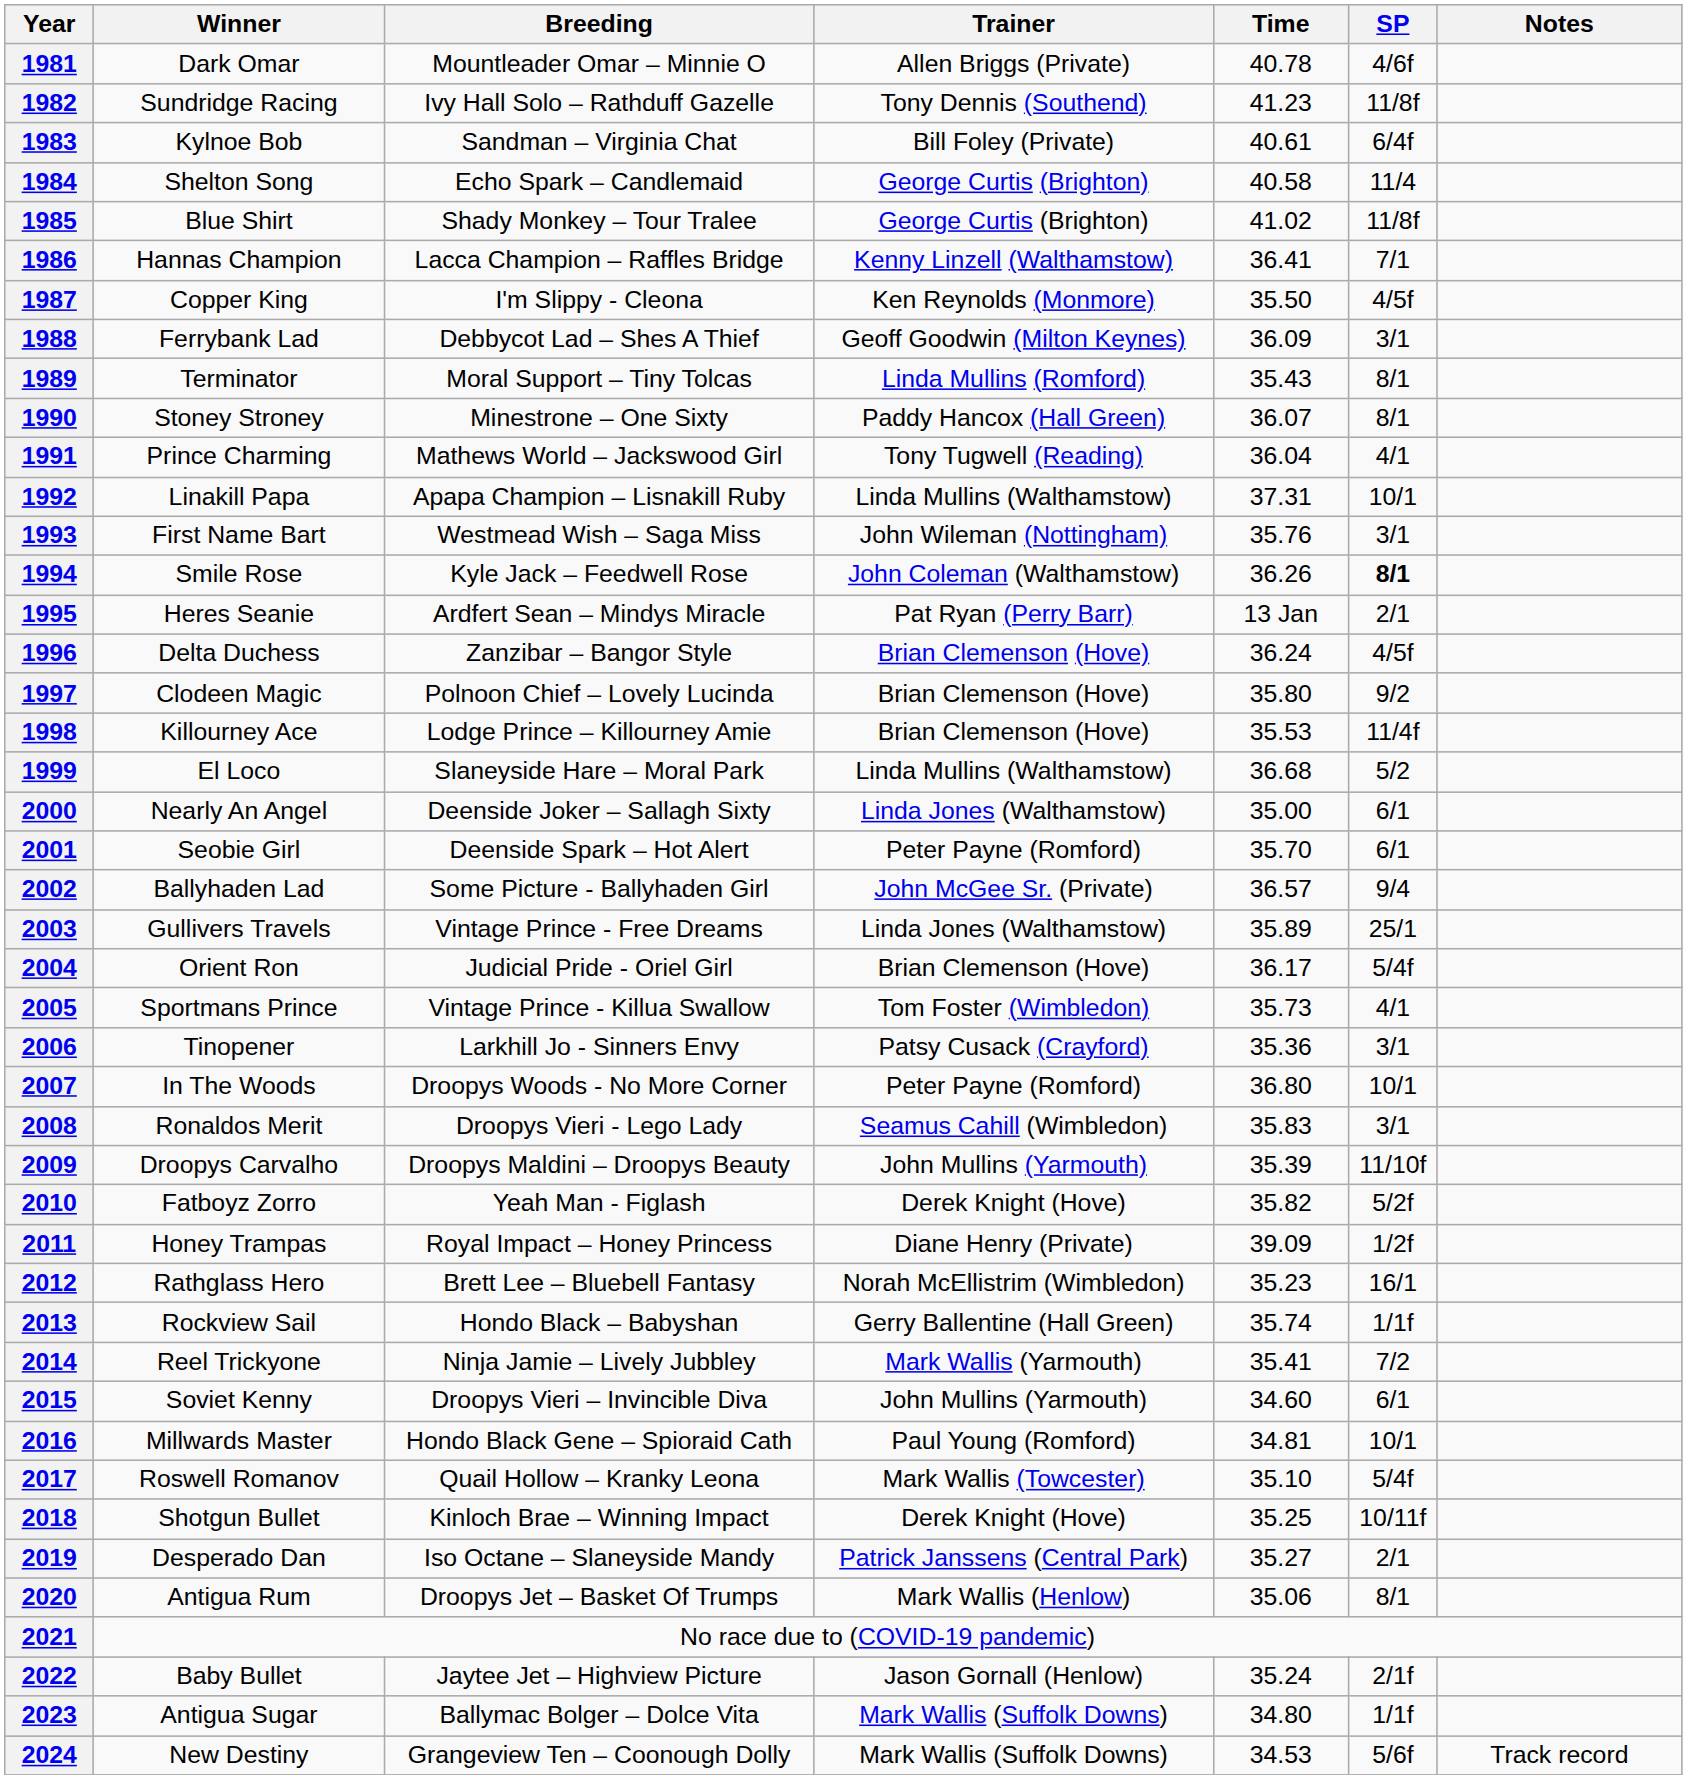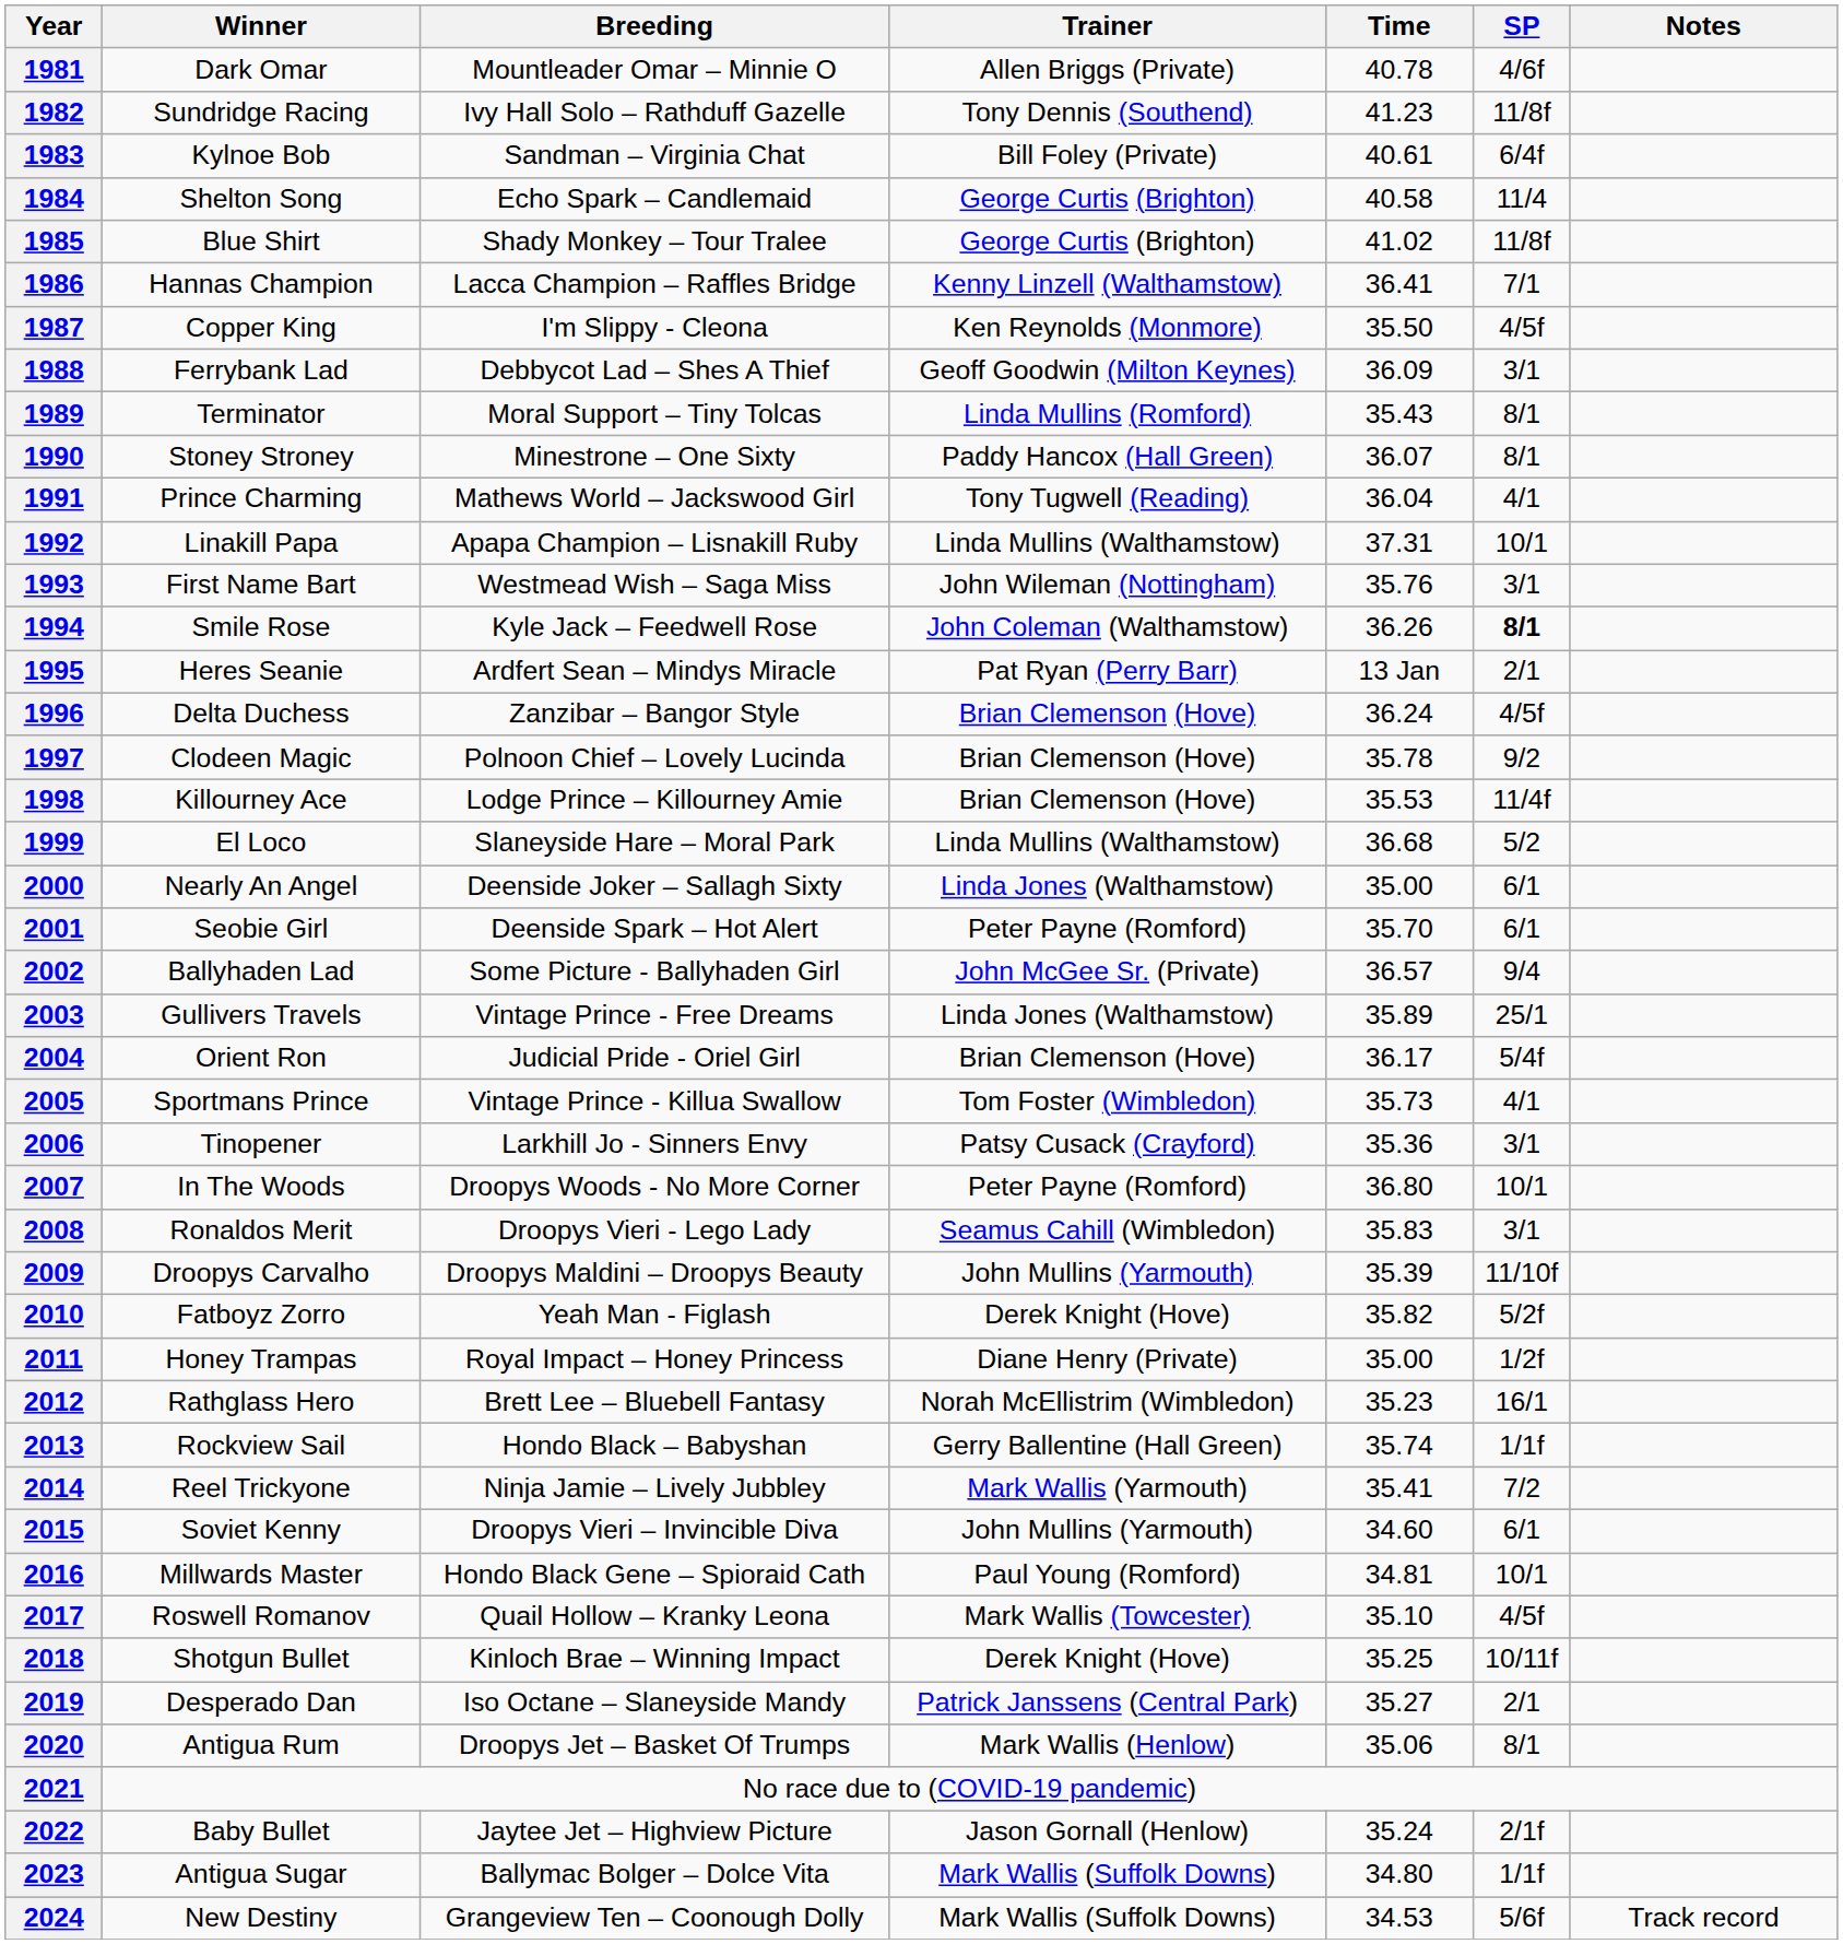1997 | Time: 35.80 -> 35.78
2011 | Time: 39.09 -> 35.00
2017 | SP: 5/4f -> 4/5f
